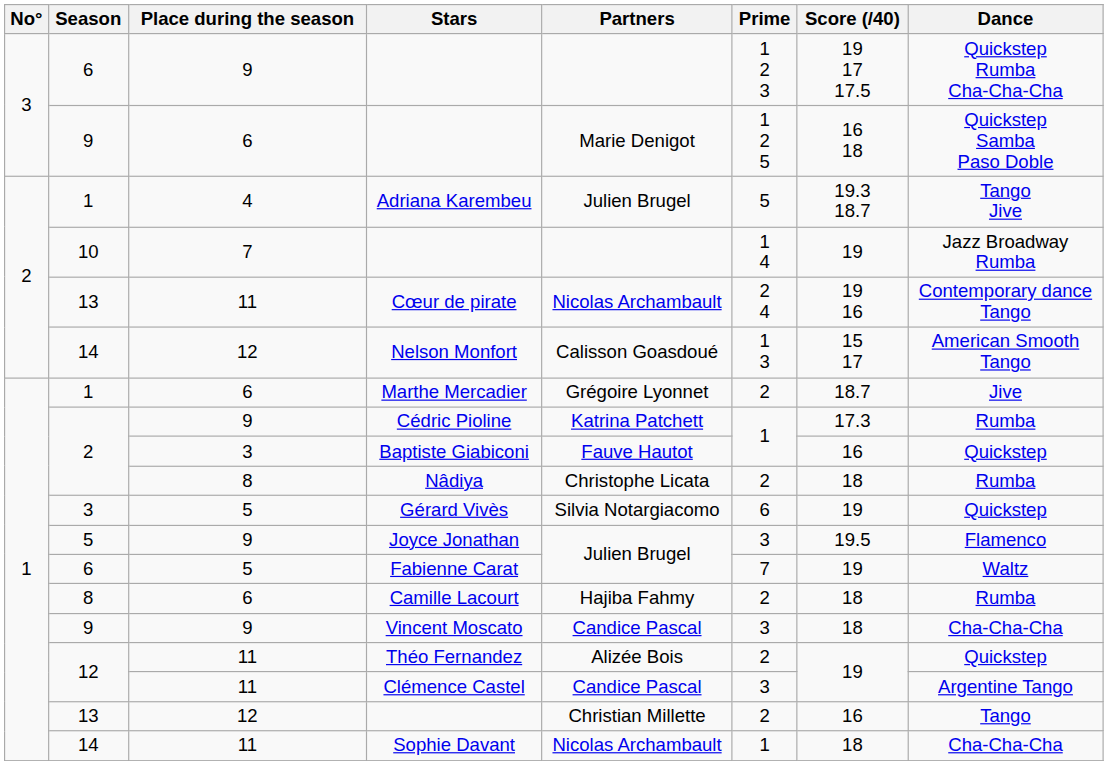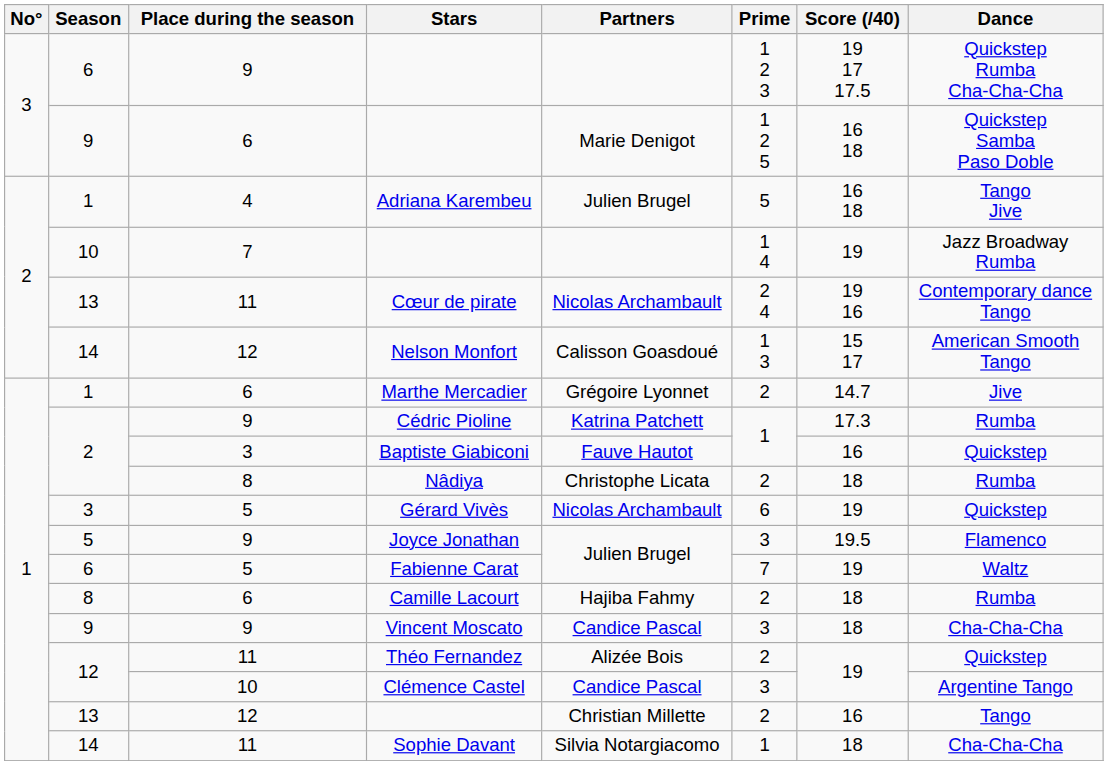Adriana Karembeu | Score (/40): 19.3 18.7 -> 16 18
Marthe Mercadier | Score (/40): 18.7 -> 14.7
Gérard Vivès | Partners: Silvia Notargiacomo -> Nicolas Archambault
Clémence Castel | Place during the season: 11 -> 10
Sophie Davant | Partners: Nicolas Archambault -> Silvia Notargiacomo
